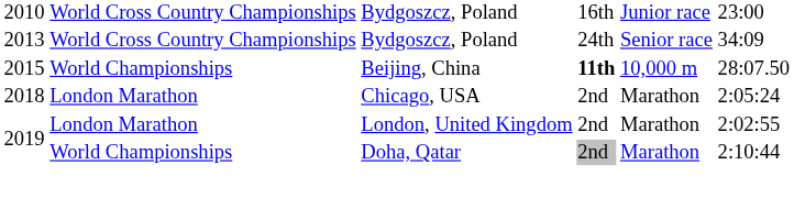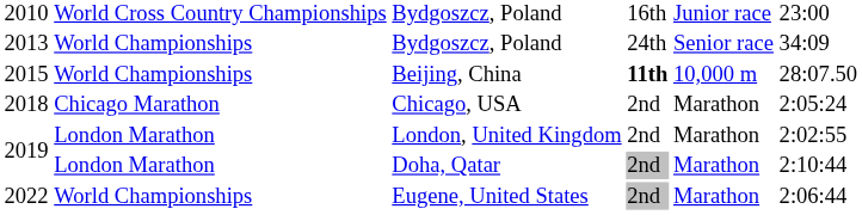2013 / Bydgoszcz, Poland | column 2: World Cross Country Championships -> World Championships
Chicago, USA | column 2: London Marathon -> Chicago Marathon
Doha, Qatar | column 2: World Championships -> London Marathon
+ row: 2022 | World Championships | Eugene, United States | 2nd | Marathon | 2:06:44
